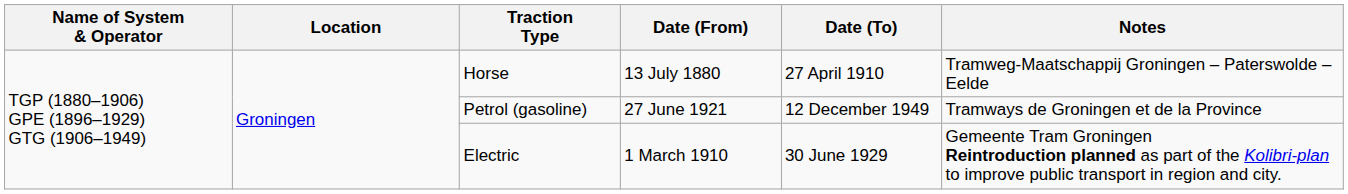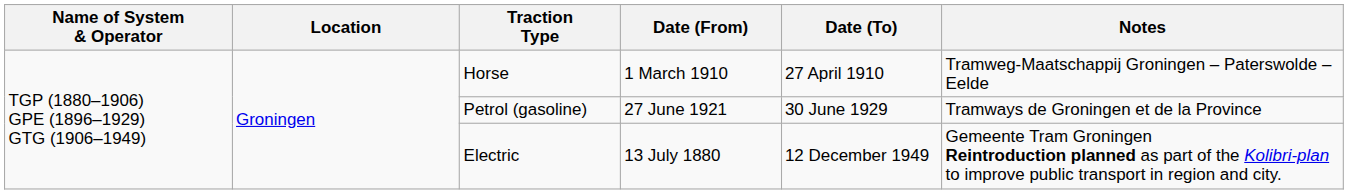Horse | Date (From): 13 July 1880 -> 1 March 1910
Petrol (gasoline) | Date (To): 12 December 1949 -> 30 June 1929
Electric | Date (From): 1 March 1910 -> 13 July 1880
Electric | Date (To): 30 June 1929 -> 12 December 1949
